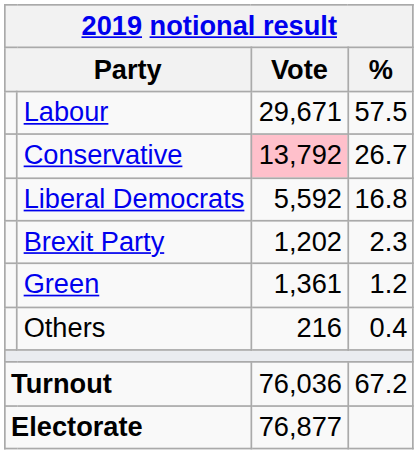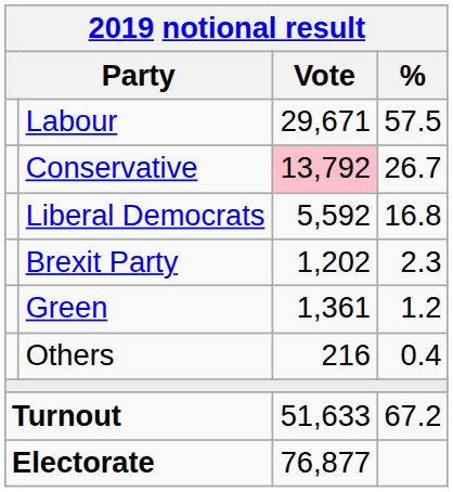Turnout | Vote: 76,036 -> 51,633
